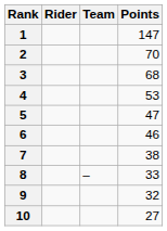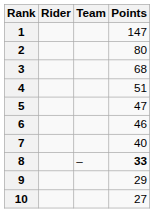2 | Points: 70 -> 80
4 | Points: 53 -> 51
7 | Points: 38 -> 40
8 | Points: normal -> bold
9 | Points: 32 -> 29
